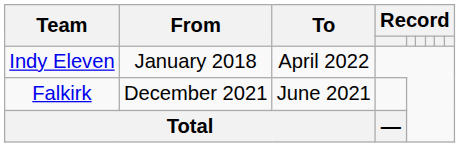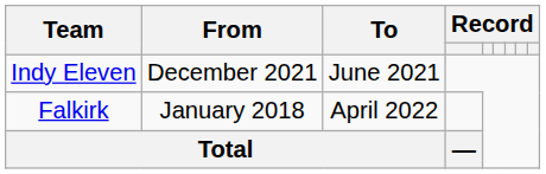Indy Eleven | From: January 2018 -> December 2021
Indy Eleven | To: April 2022 -> June 2021
Falkirk | From: December 2021 -> January 2018
Falkirk | To: June 2021 -> April 2022
